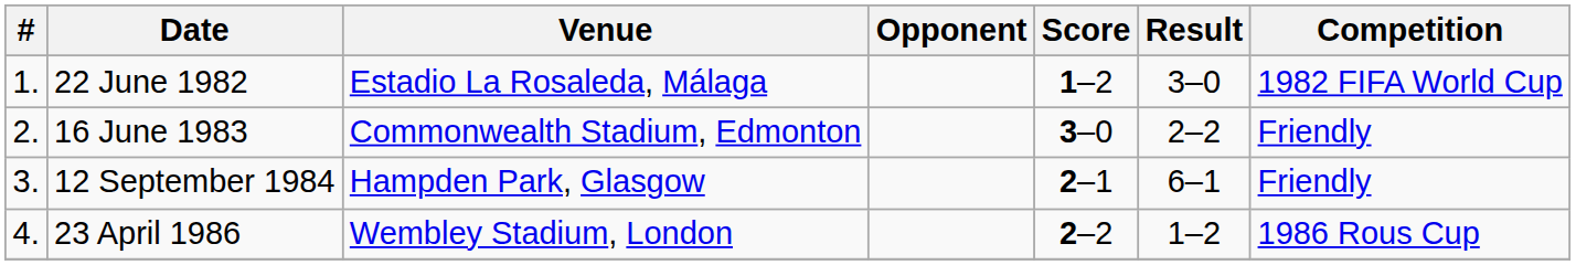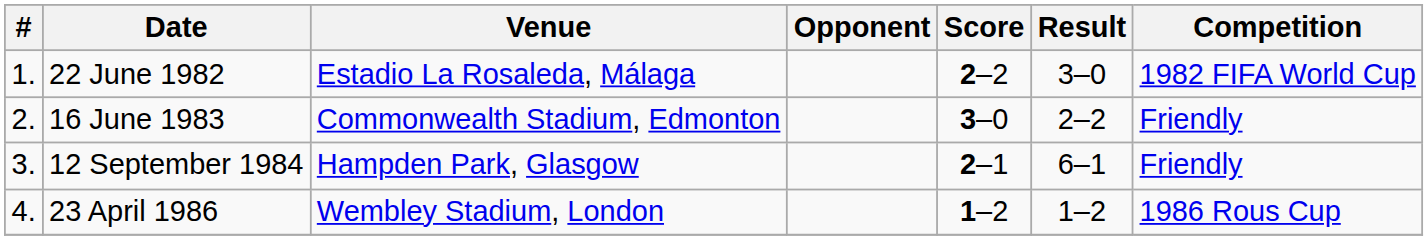22 June 1982 | Score: 1–2 -> 2–2
23 April 1986 | Score: 2–2 -> 1–2
